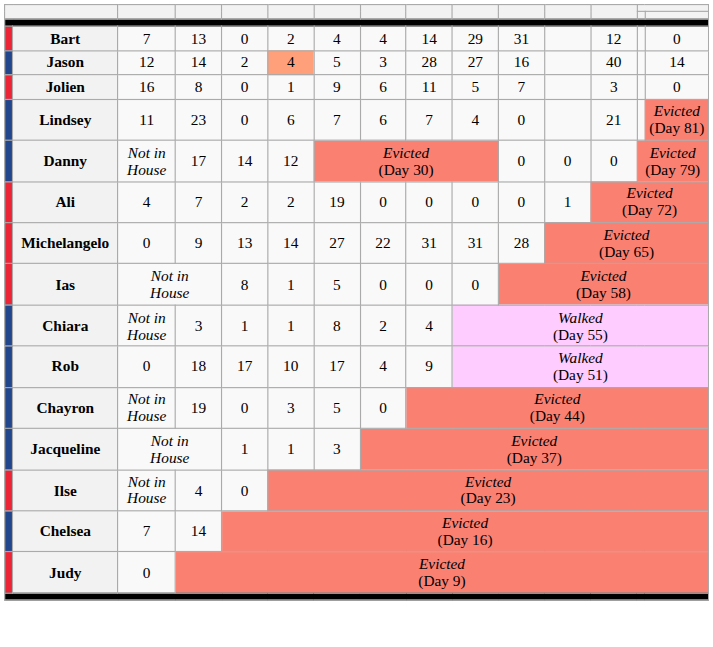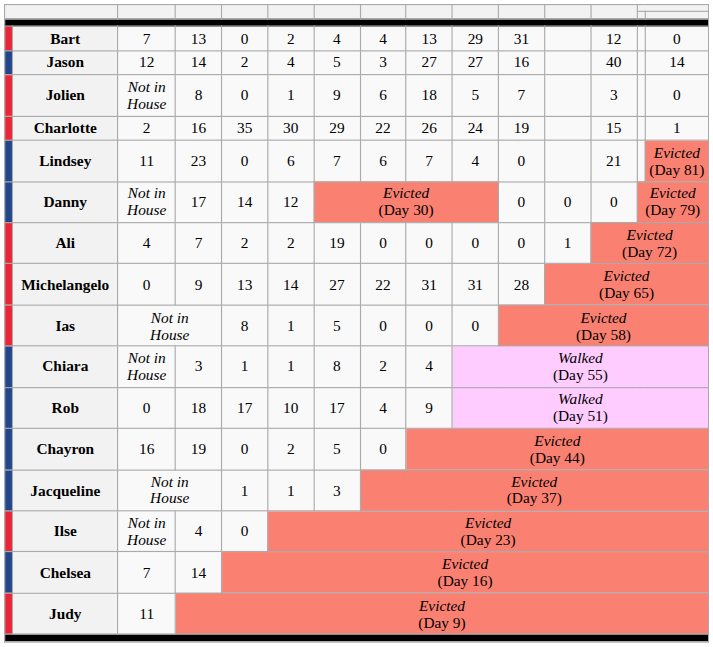Bart | column 9: 14 -> 13
Jason | column 6: lightsalmon background -> no background
Jason | column 9: 28 -> 27
Jolien | column 3: 16 -> Not in House
Jolien | column 9: 11 -> 18
+ row: Charlotte | 2 | 16 | 35 | 30 | 29 | 22 | 26 | 24 | 19 | 15 | 1
Chayron | column 3: Not in House -> 16
Chayron | column 6: 3 -> 2
Judy | column 3: 0 -> 11
